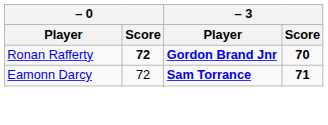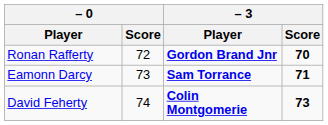Ronan Rafferty | – 0 / Score: bold -> normal
Eamonn Darcy | – 0 / Score: 72 -> 73
+ row: David Feherty | 74 | Colin Montgomerie | 73
